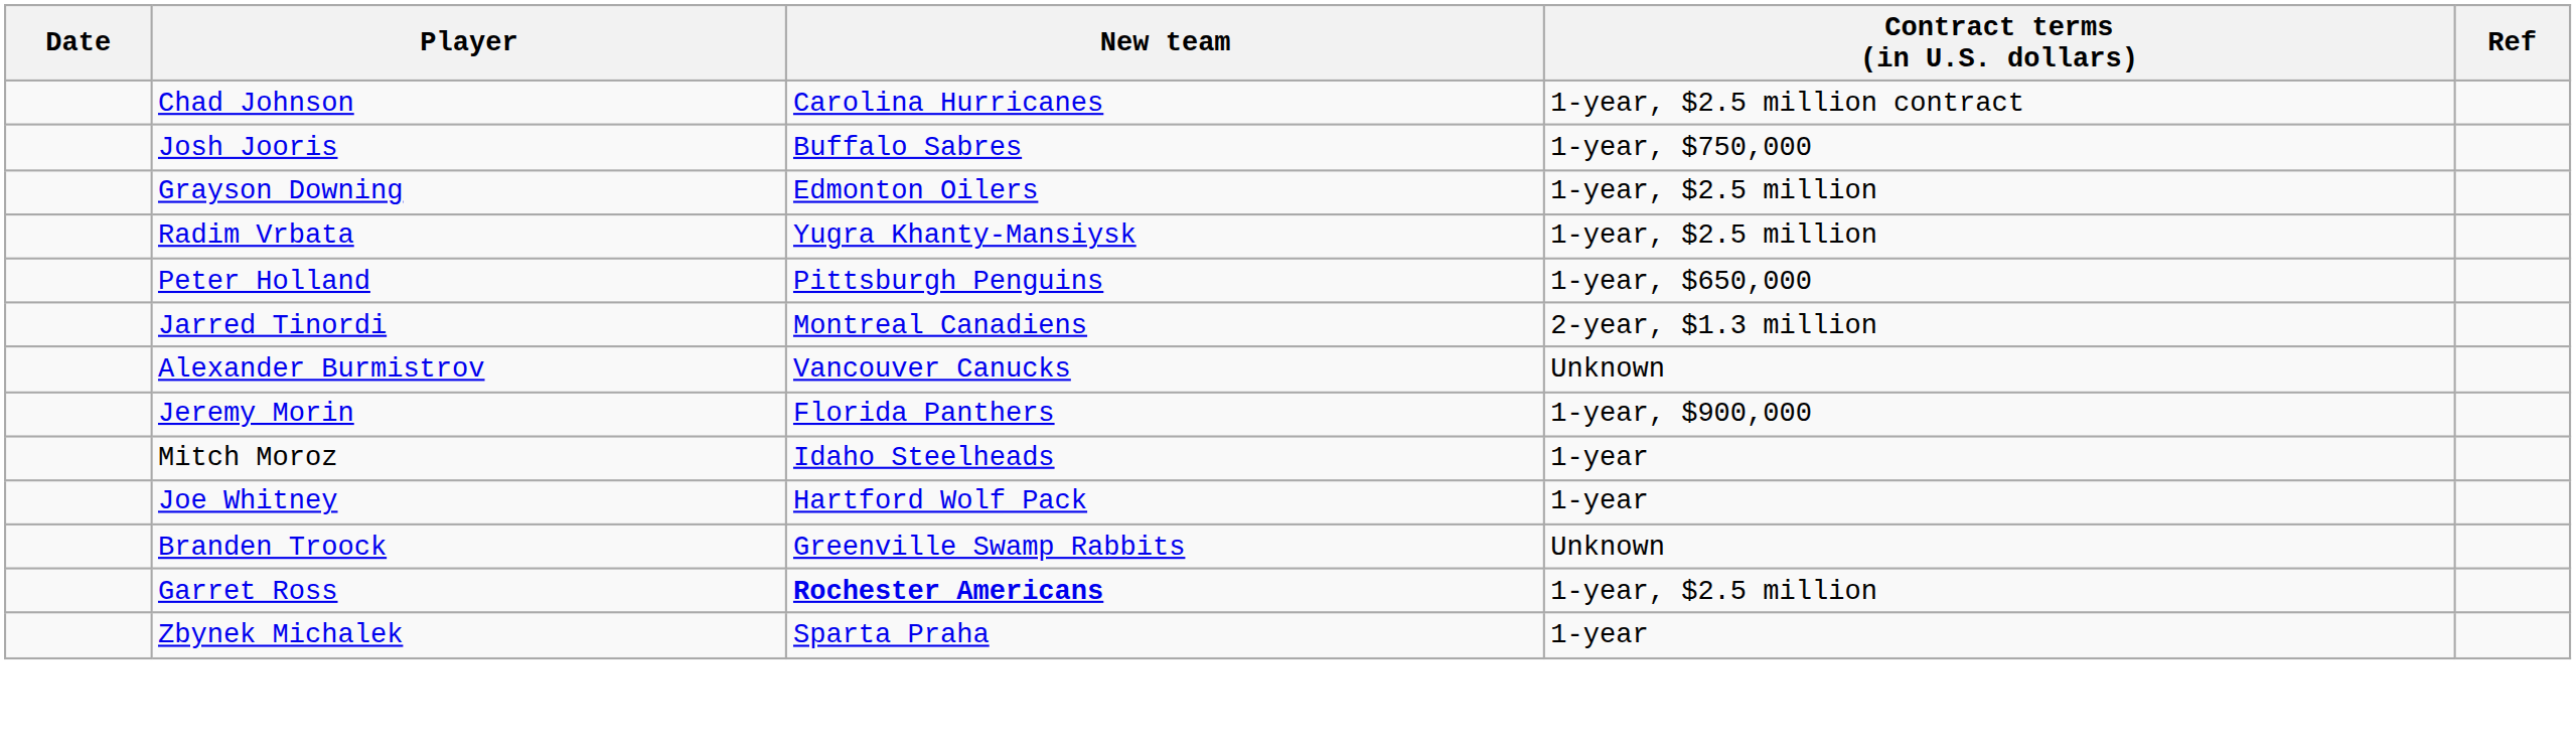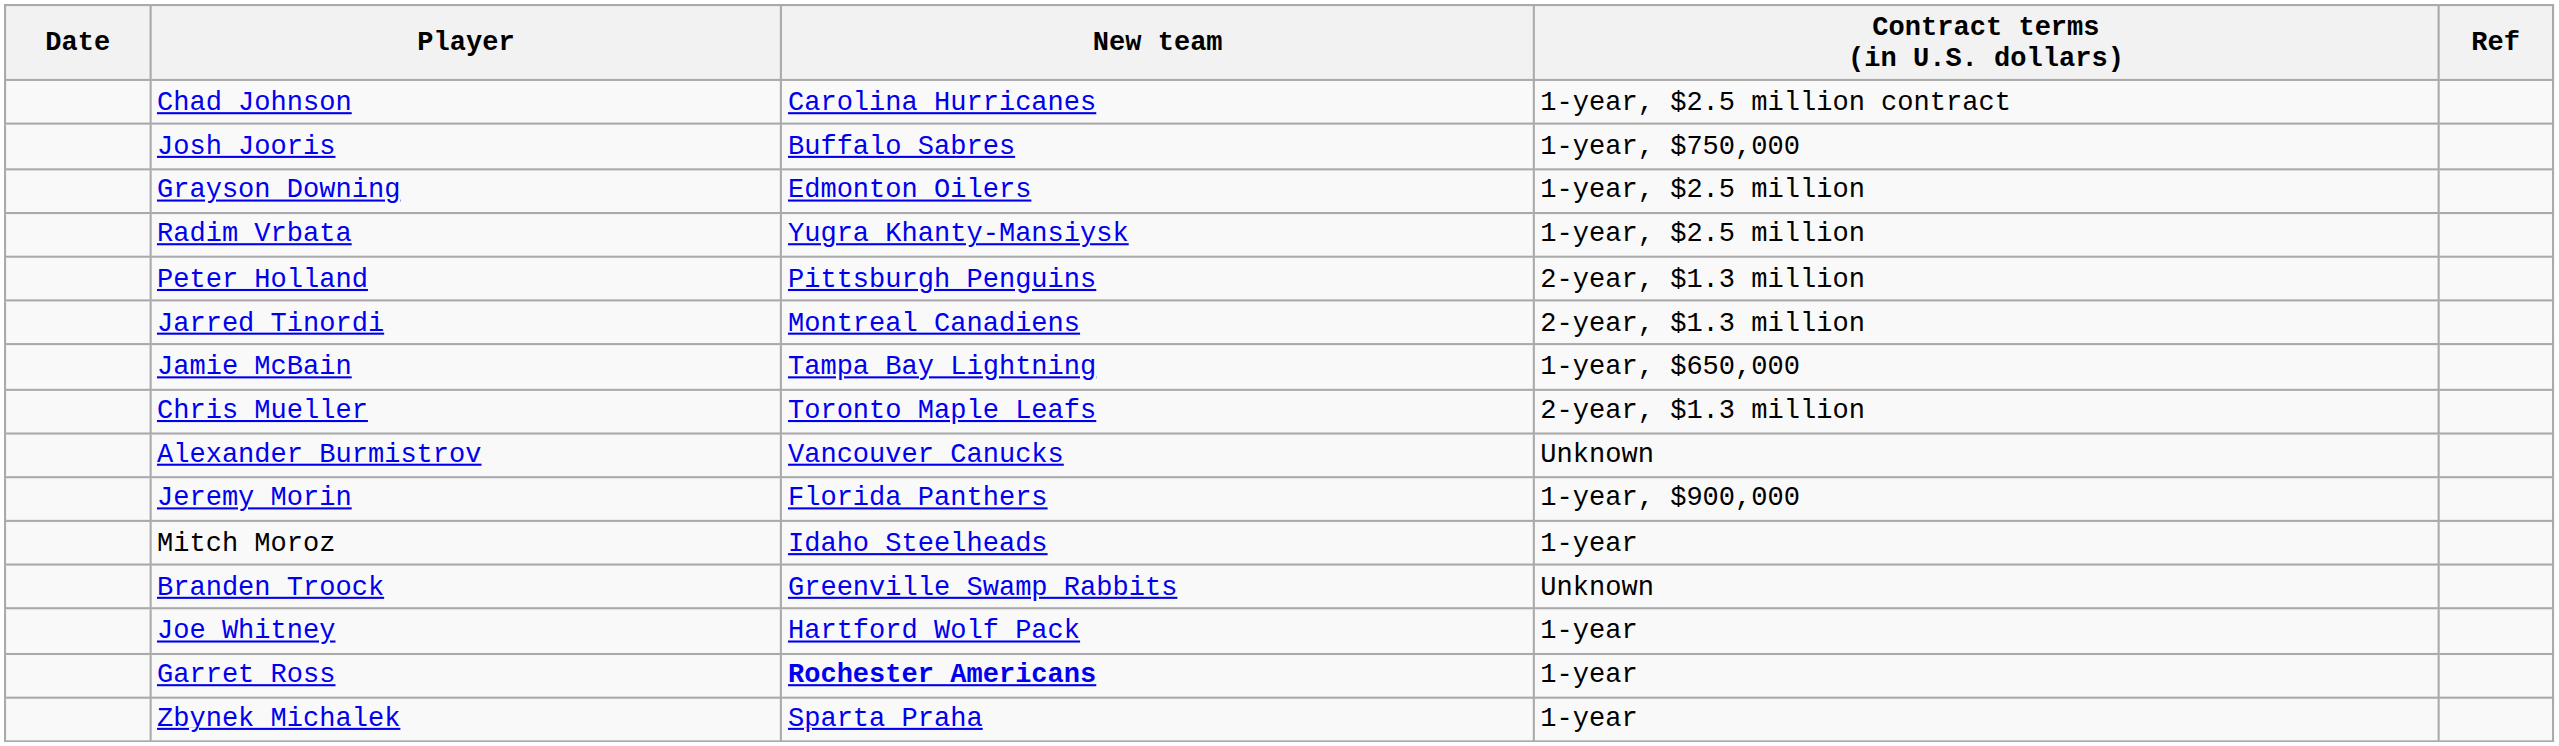Peter Holland | Contract terms (in U.S. dollars): 1-year, $650,000 -> 2-year, $1.3 million
+ row: Jamie McBain | Tampa Bay Lightning | 1-year, $650,000
+ row: Chris Mueller | Toronto Maple Leafs | 2-year, $1.3 million
rows swapped: Joe Whitney <-> Branden Troock
Garret Ross | Contract terms (in U.S. dollars): 1-year, $2.5 million -> 1-year
